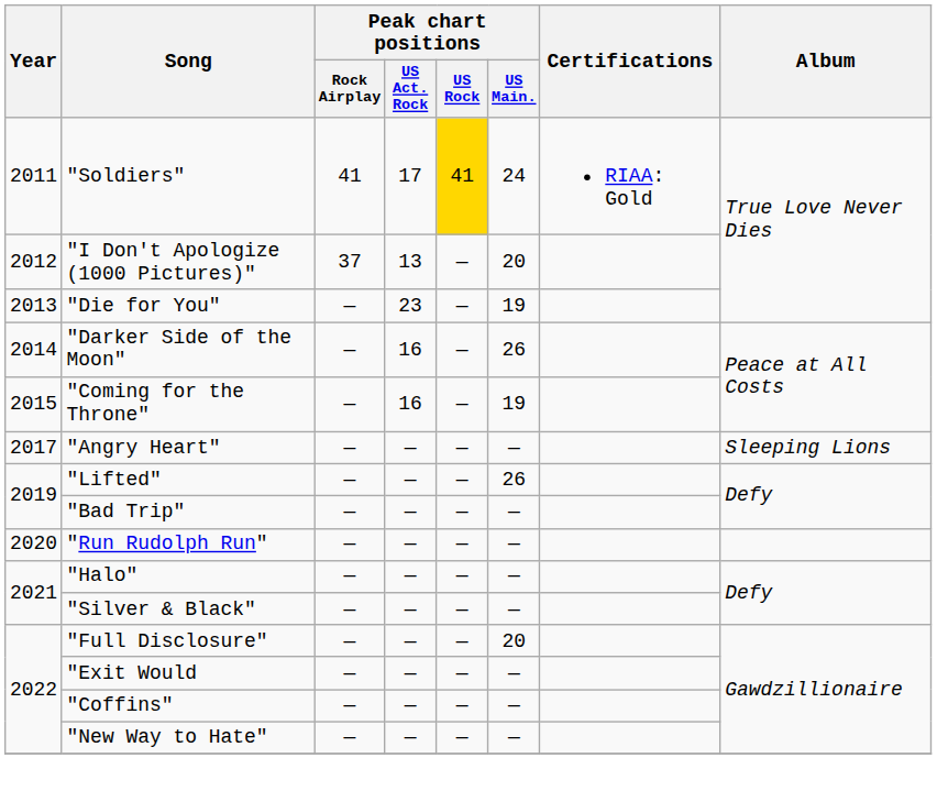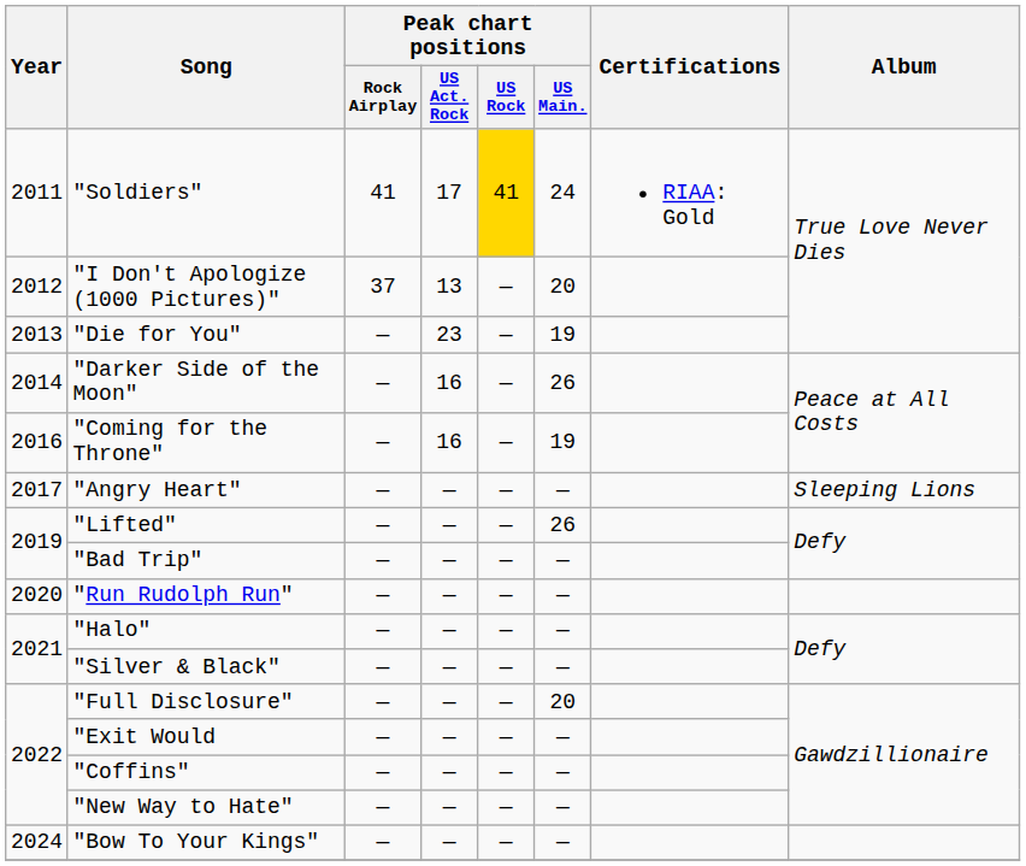"Coming for the Throne" | Year: 2015 -> 2016
+ row: 2024 | "Bow To Your Kings" | — | — | — | —
